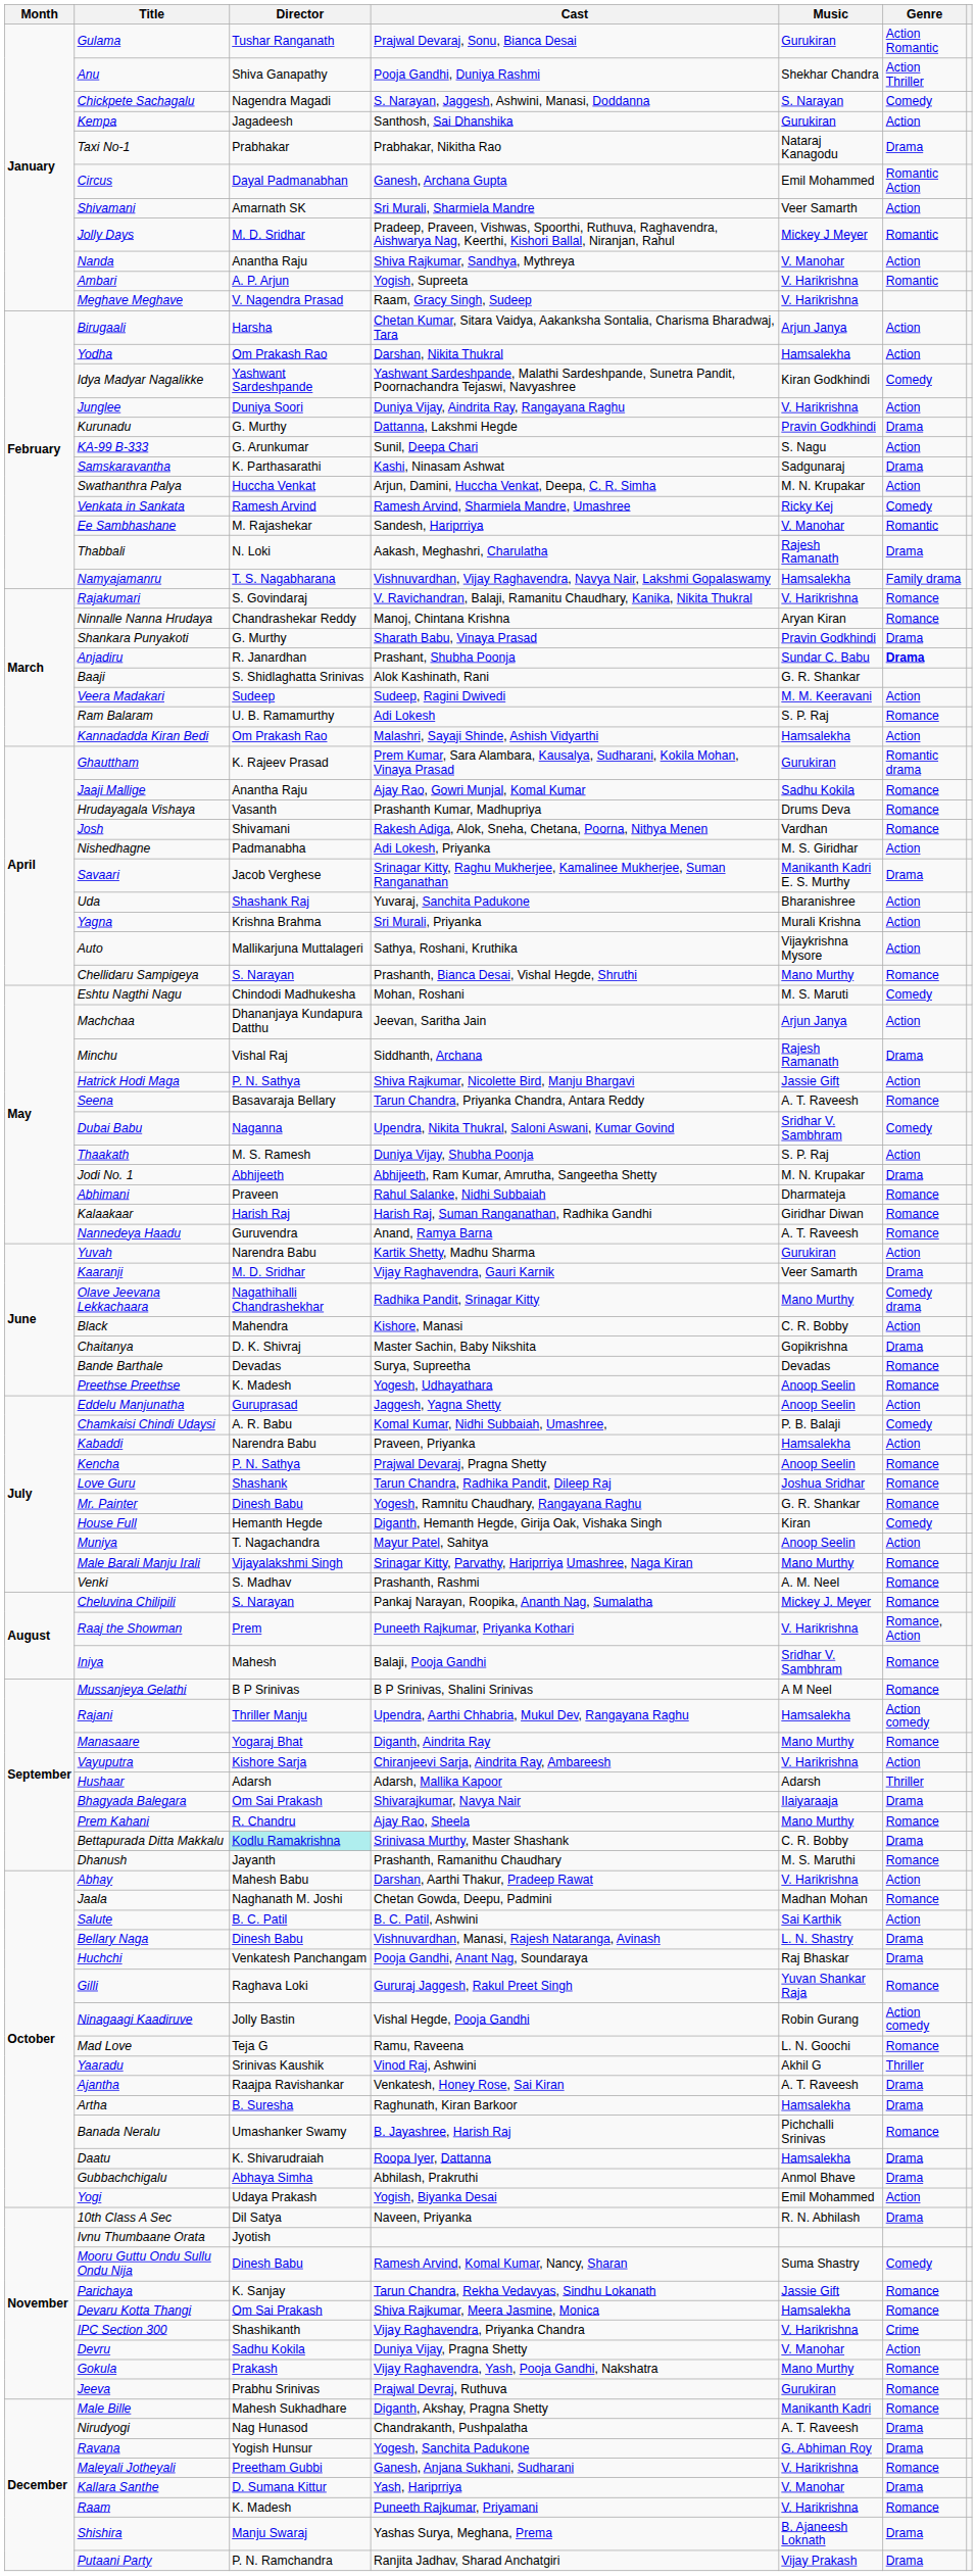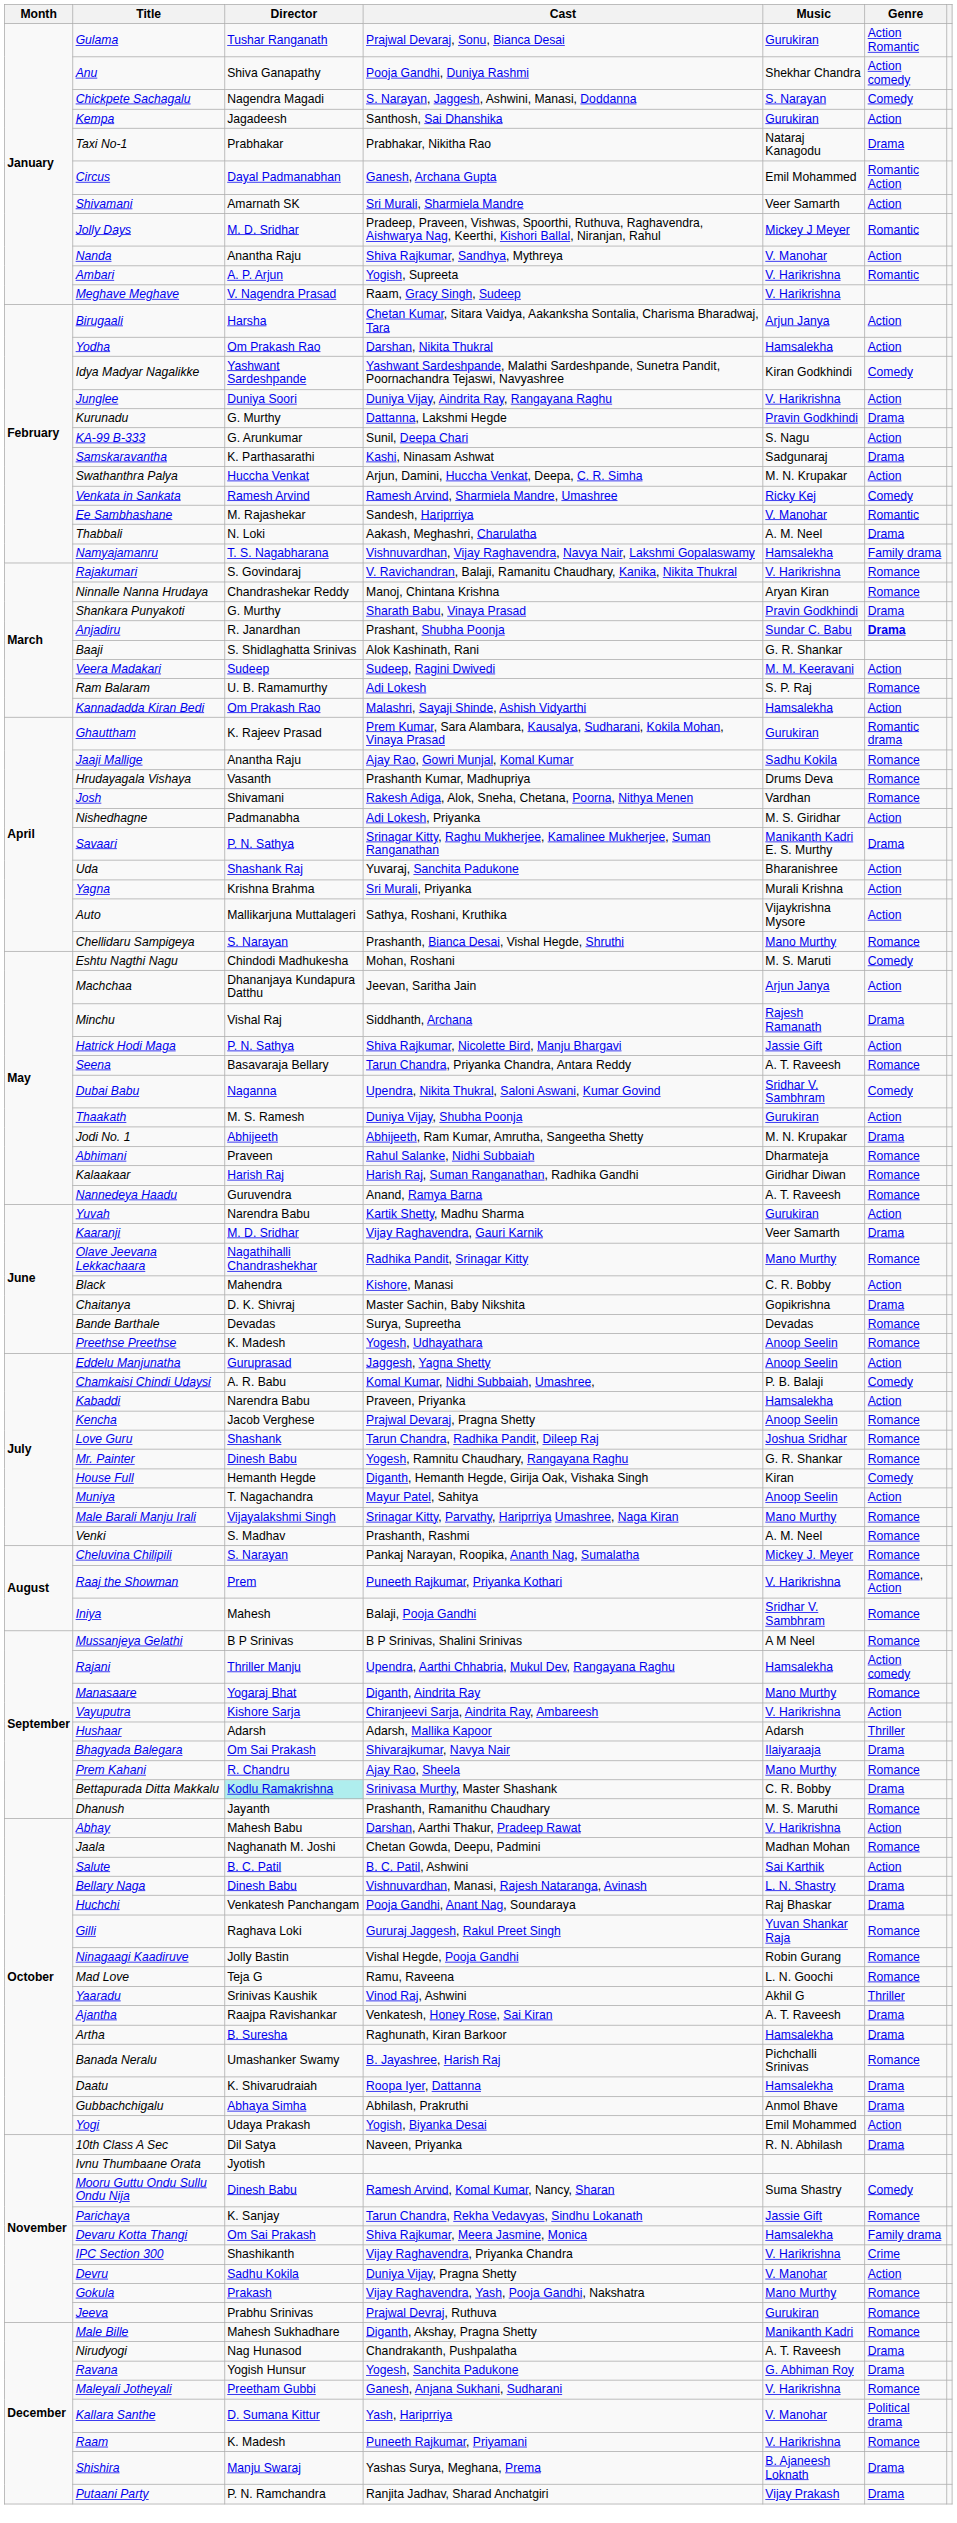Anu | Genre: Action Thriller -> Action comedy
Thabbali | Music: Rajesh Ramanath -> A. M. Neel
Savaari | Director: Jacob Verghese -> P. N. Sathya
Thaakath | Music: S. P. Raj -> Gurukiran
Olave Jeevana Lekkachaara | Genre: Comedy drama -> Romance
Kencha | Director: P. N. Sathya -> Jacob Verghese
Ninagaagi Kaadiruve | Genre: Action comedy -> Romance
Devaru Kotta Thangi | Genre: Romance -> Family drama
Kallara Santhe | Genre: Drama -> Political drama
